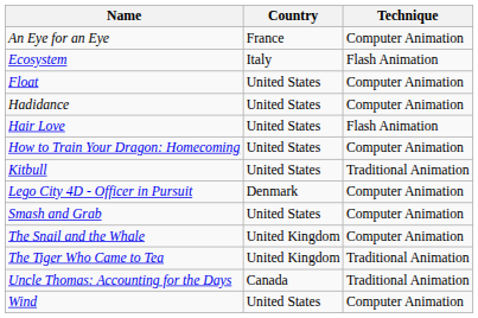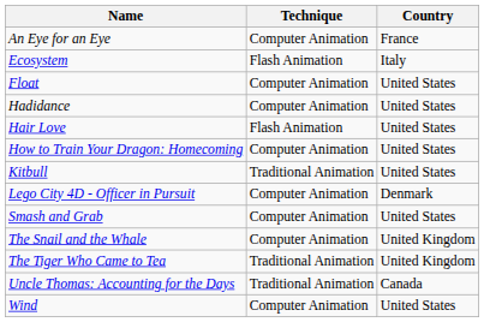columns swapped: Country <-> Technique
